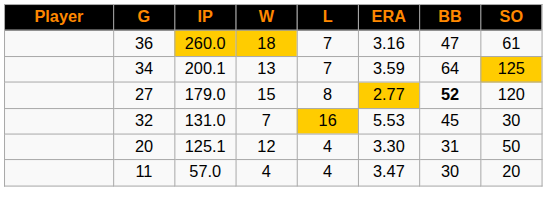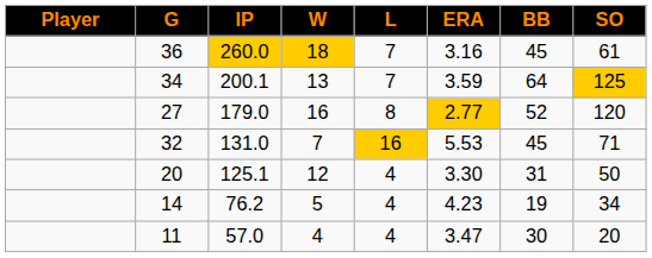36 | BB: 47 -> 45
27 | W: 15 -> 16
27 | BB: bold -> normal
32 | SO: 30 -> 71
+ row: 14 | 76.2 | 5 | 4 | 4.23 | 19 | 34
